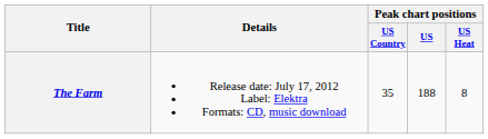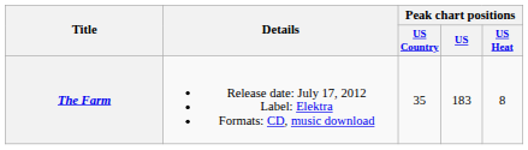The Farm | Peak chart positions / US: 188 -> 183
